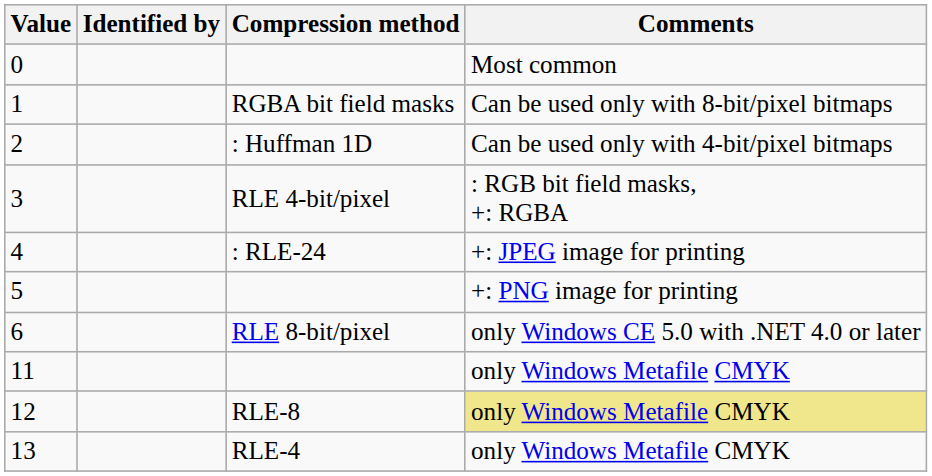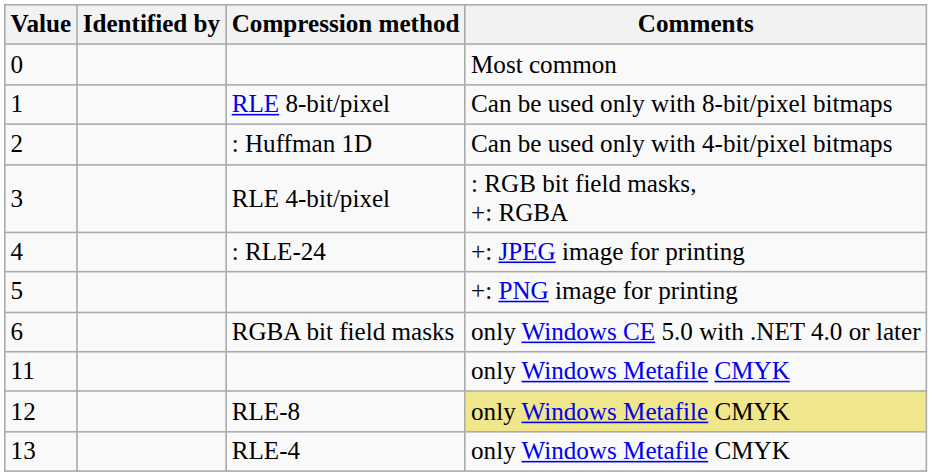1 | Compression method: RGBA bit field masks -> RLE 8-bit/pixel
6 | Compression method: RLE 8-bit/pixel -> RGBA bit field masks
